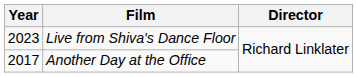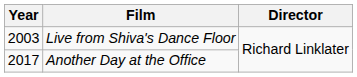Live from Shiva's Dance Floor | Year: 2023 -> 2003
